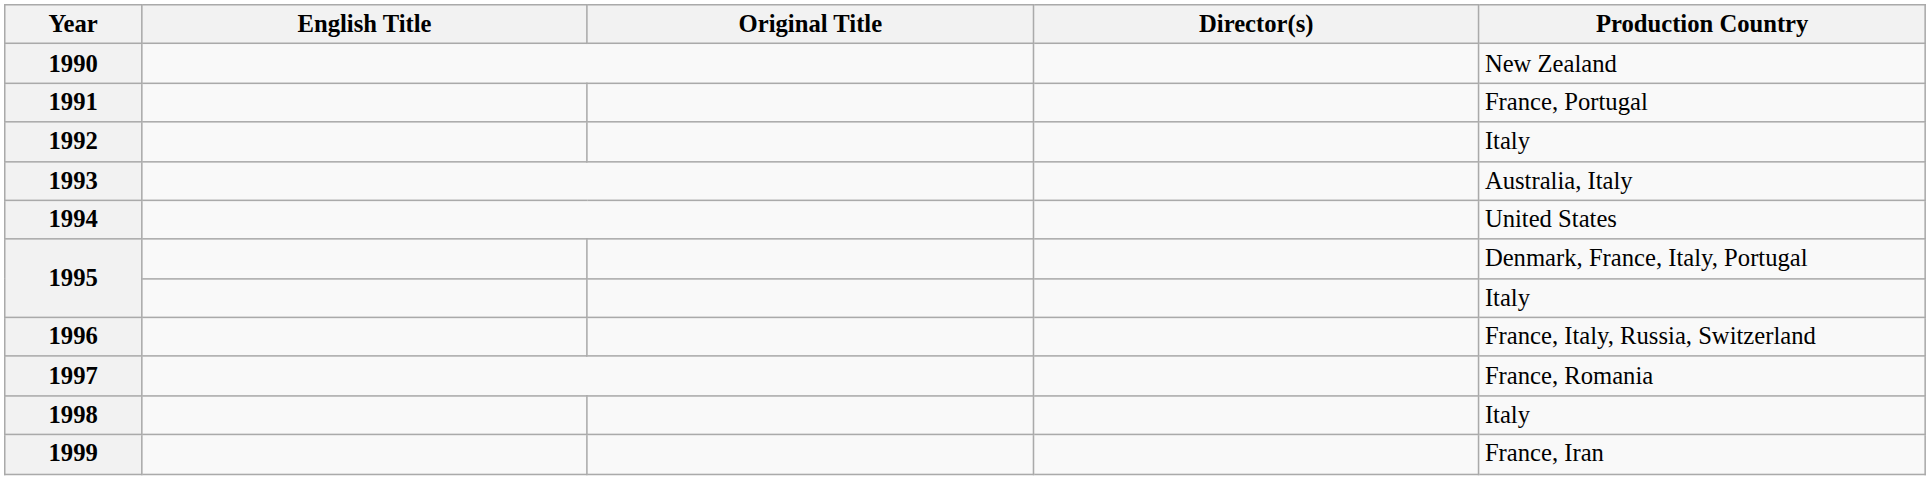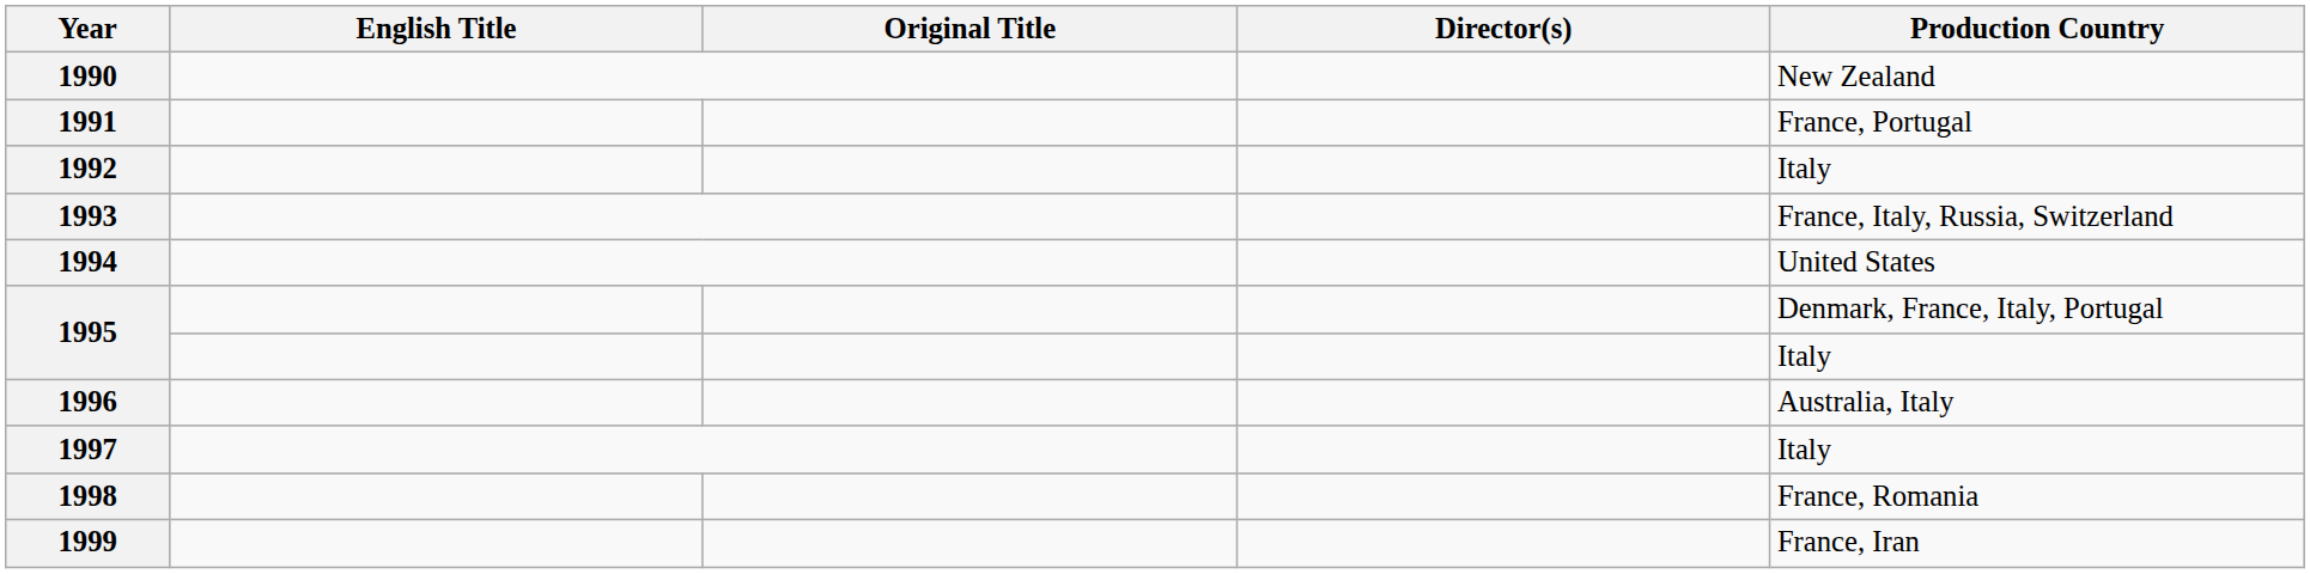1993 | Production Country: Australia, Italy -> France, Italy, Russia, Switzerland
1996 | Production Country: France, Italy, Russia, Switzerland -> Australia, Italy
1997 | Production Country: France, Romania -> Italy
1998 | Production Country: Italy -> France, Romania
